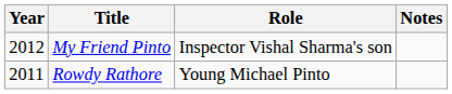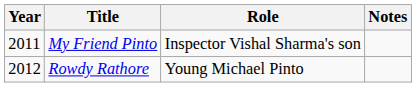My Friend Pinto | Year: 2012 -> 2011
Rowdy Rathore | Year: 2011 -> 2012
